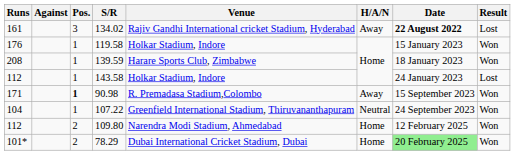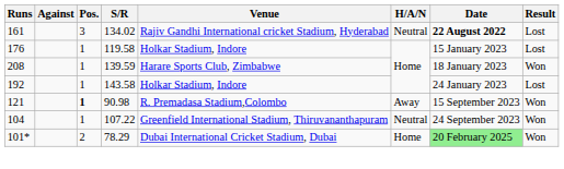134.02 | H/A/N: Away -> Neutral
119.58 | Result: Won -> Lost
143.58 | Runs: 112 -> 192
90.98 | Runs: 171 -> 121
- row: 112 | 2 | 109.80 | Narendra Modi Stadium, Ahmedabad | Home | 12 February 2025 | Won
